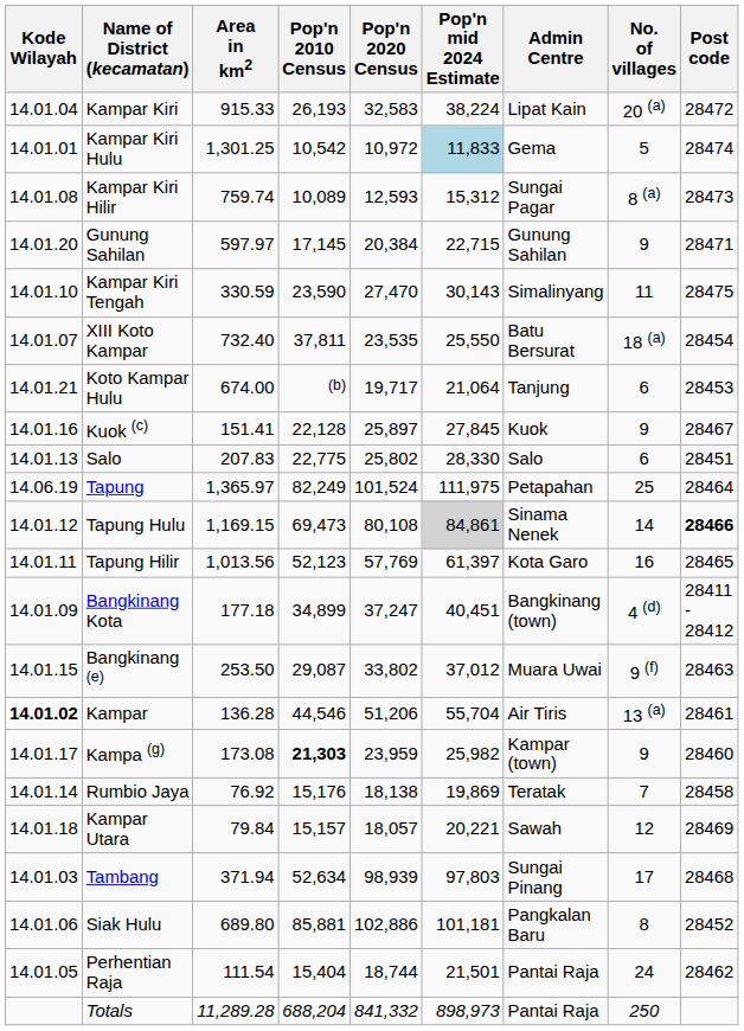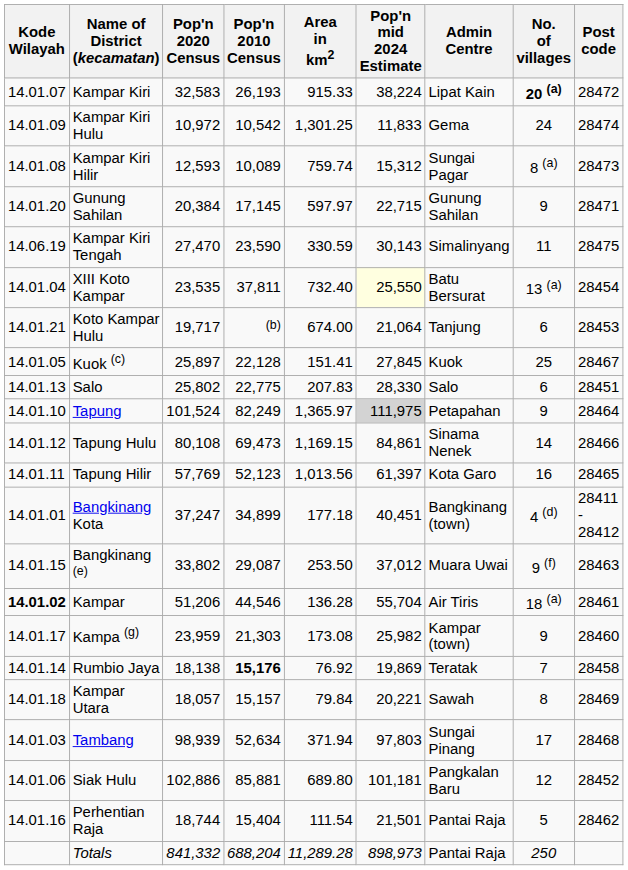columns swapped: Area in km2 <-> Pop'n 2020 Census
Kampar Kiri | Kode Wilayah: 14.01.04 -> 14.01.07
Kampar Kiri | No. of villages: normal -> bold
Kampar Kiri Hulu | Kode Wilayah: 14.01.01 -> 14.01.09
Kampar Kiri Hulu | Pop'n mid 2024 Estimate: lightblue background -> no background
Kampar Kiri Hulu | No. of villages: 5 -> 24
Kampar Kiri Tengah | Kode Wilayah: 14.01.10 -> 14.06.19
XIII Koto Kampar | Kode Wilayah: 14.01.07 -> 14.01.04
XIII Koto Kampar | Pop'n mid 2024 Estimate: no background -> lightyellow background
XIII Koto Kampar | No. of villages: 18 (a) -> 13 (a)
Kuok (c) | Kode Wilayah: 14.01.16 -> 14.01.05
Kuok (c) | No. of villages: 9 -> 25
Tapung | Kode Wilayah: 14.06.19 -> 14.01.10
Tapung | Pop'n mid 2024 Estimate: no background -> lightgrey background
Tapung | No. of villages: 25 -> 9
Tapung Hulu | Pop'n mid 2024 Estimate: lightgrey background -> no background
Tapung Hulu | Post code: bold -> normal
Bangkinang Kota | Kode Wilayah: 14.01.09 -> 14.01.01
Kampar | No. of villages: 13 (a) -> 18 (a)
Kampa (g) | Pop'n 2010 Census: bold -> normal
Rumbio Jaya | Pop'n 2010 Census: normal -> bold
Kampar Utara | No. of villages: 12 -> 8
Siak Hulu | No. of villages: 8 -> 12
Perhentian Raja | Kode Wilayah: 14.01.05 -> 14.01.16
Perhentian Raja | No. of villages: 24 -> 5
